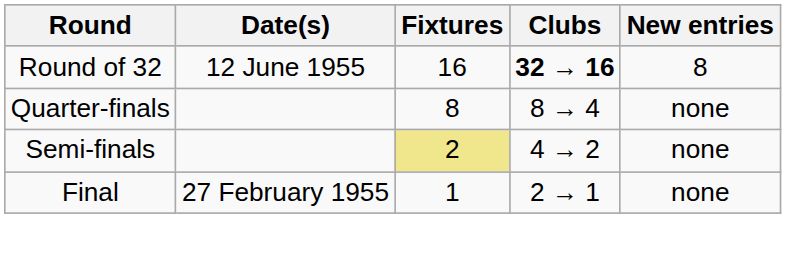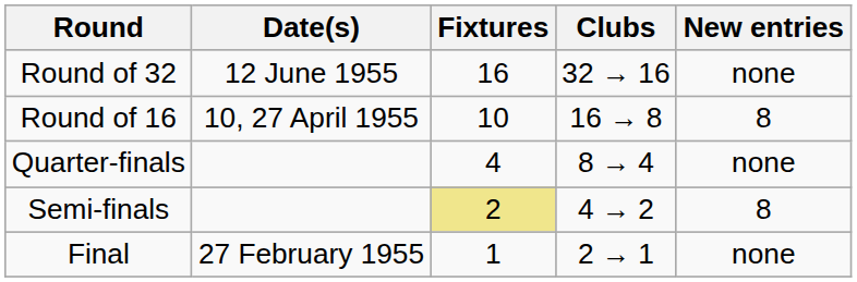Round of 32 | Clubs: bold -> normal
Round of 32 | New entries: 8 -> none
+ row: Round of 16 | 10, 27 April 1955 | 10 | 16 → 8 | 8
Quarter-finals | Fixtures: 8 -> 4
Semi-finals | New entries: none -> 8
